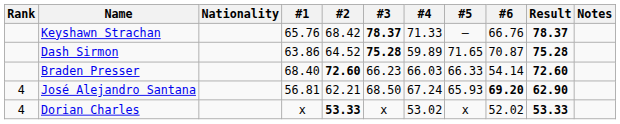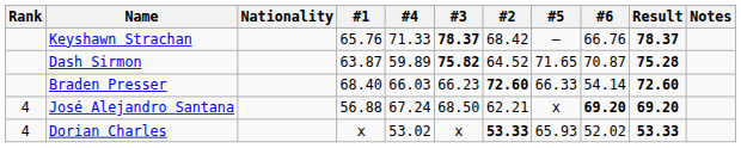columns swapped: #2 <-> #4
Dash Sirmon | #1: 63.86 -> 63.87
Dash Sirmon | #3: 75.28 -> 75.82
José Alejandro Santana | #1: 56.81 -> 56.88
José Alejandro Santana | #5: 65.93 -> x
José Alejandro Santana | Result: 62.90 -> 69.20
Dorian Charles | #5: x -> 65.93
